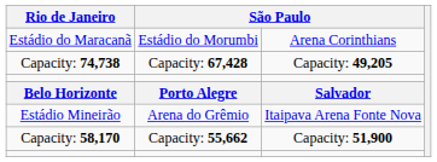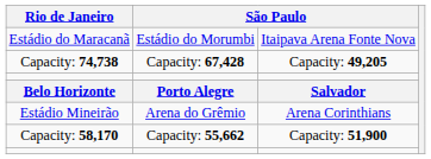Estádio do Maracanã | column 3: Arena Corinthians -> Itaipava Arena Fonte Nova
Estádio Mineirão | column 3: Itaipava Arena Fonte Nova -> Arena Corinthians
